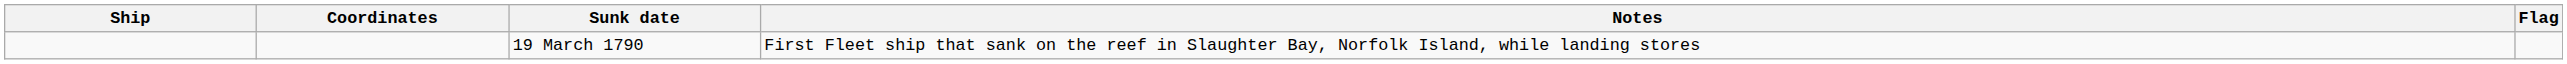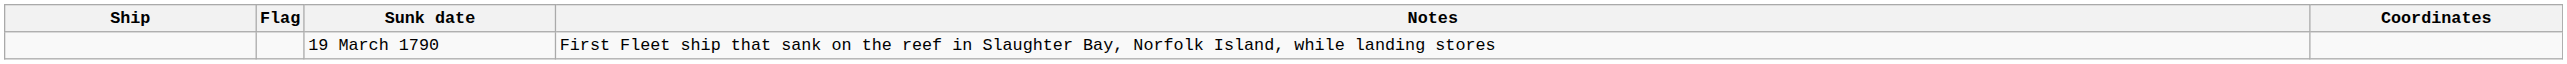columns swapped: Flag <-> Coordinates
